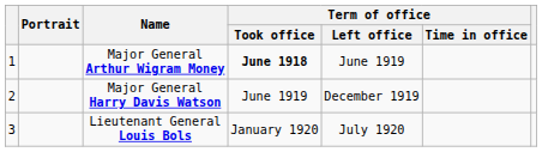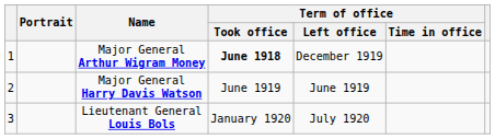Major General Arthur Wigram Money | Term of office / Left office: June 1919 -> December 1919
Major General Harry Davis Watson | Term of office / Left office: December 1919 -> June 1919
